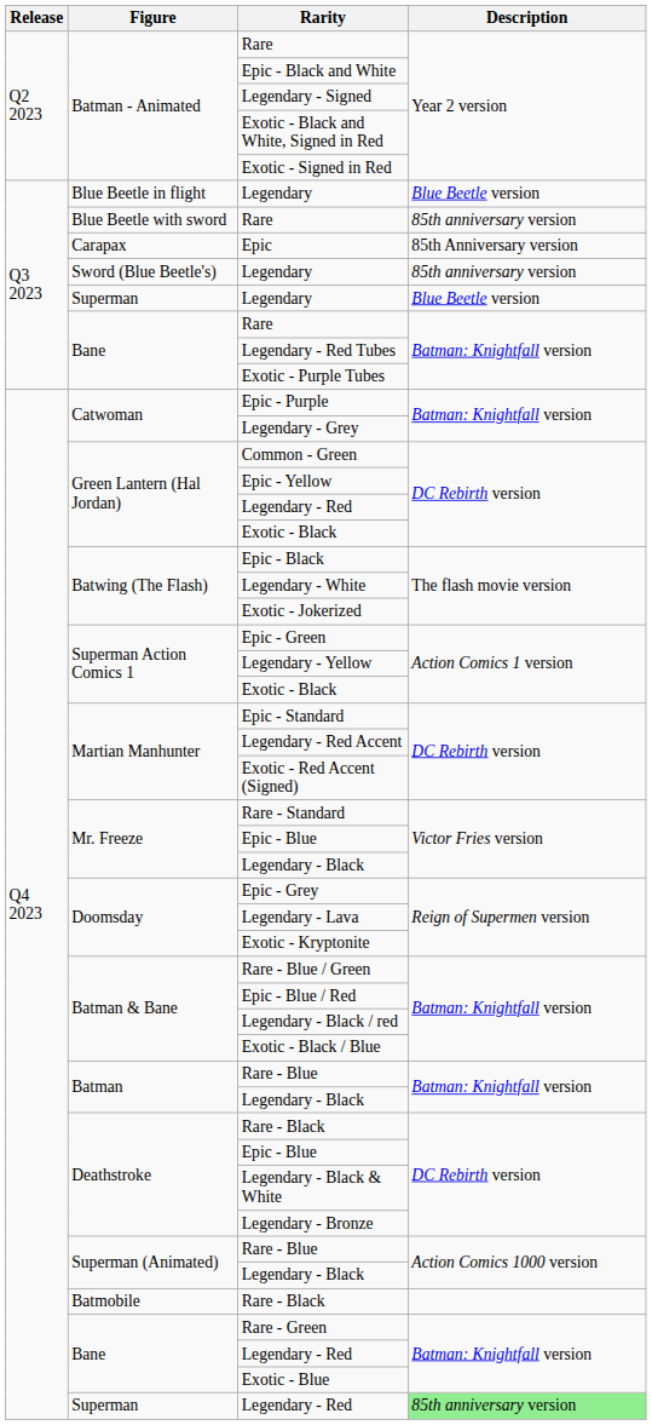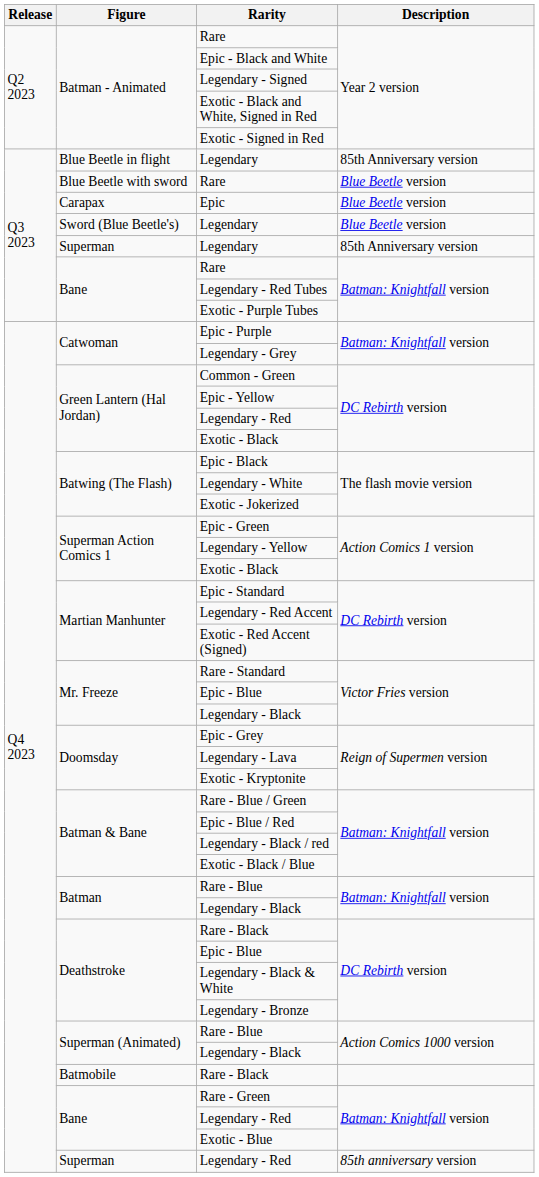Blue Beetle in flight / Legendary | Description: Blue Beetle version -> 85th Anniversary version
Blue Beetle with sword / Rare | Description: 85th anniversary version -> Blue Beetle version
Epic | Description: 85th Anniversary version -> Blue Beetle version
Sword (Blue Beetle's) / Legendary | Description: 85th anniversary version -> Blue Beetle version
Superman / Legendary | Description: Blue Beetle version -> 85th Anniversary version
Superman / Legendary - Red | Description: lightgreen background -> no background
